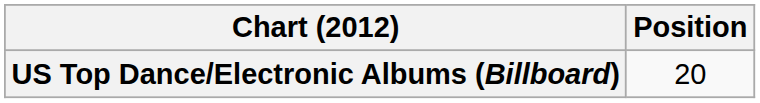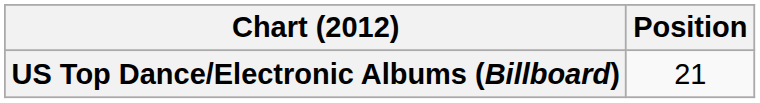US Top Dance/Electronic Albums (Billboard) | Position: 20 -> 21
